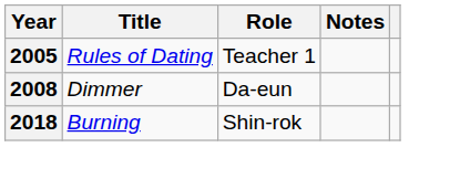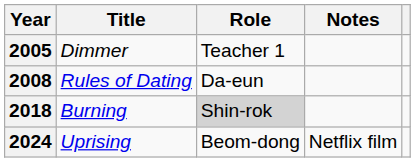2005 | Title: Rules of Dating -> Dimmer
2008 | Title: Dimmer -> Rules of Dating
2018 | Role: no background -> lightgrey background
+ row: 2024 | Uprising | Beom-dong | Netflix film
